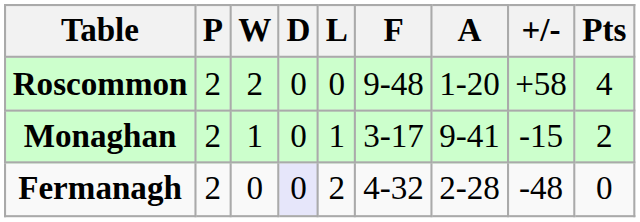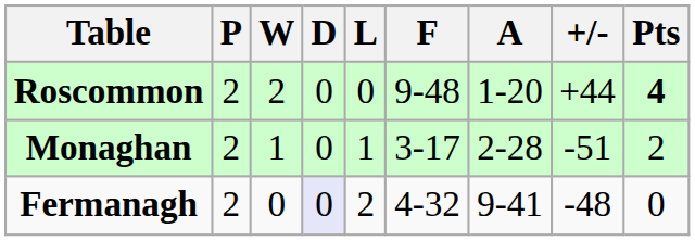Roscommon | +/-: +58 -> +44
Roscommon | Pts: normal -> bold
Monaghan | A: 9-41 -> 2-28
Monaghan | +/-: -15 -> -51
Fermanagh | A: 2-28 -> 9-41
